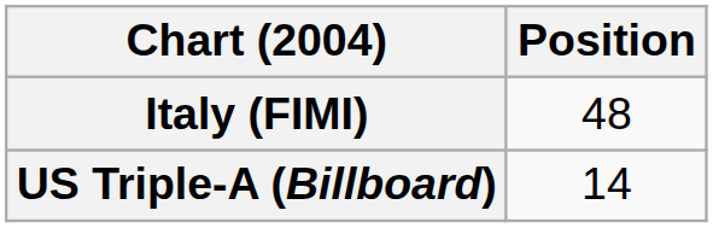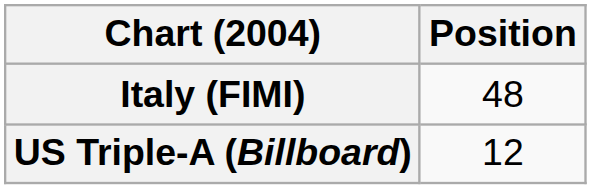US Triple-A (Billboard) | Position: 14 -> 12
